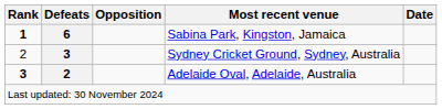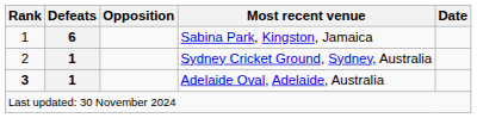Sabina Park, Kingston, Jamaica | Rank: bold -> normal
Sydney Cricket Ground, Sydney, Australia | Defeats: 3 -> 1
Adelaide Oval, Adelaide, Australia | Defeats: 2 -> 1
